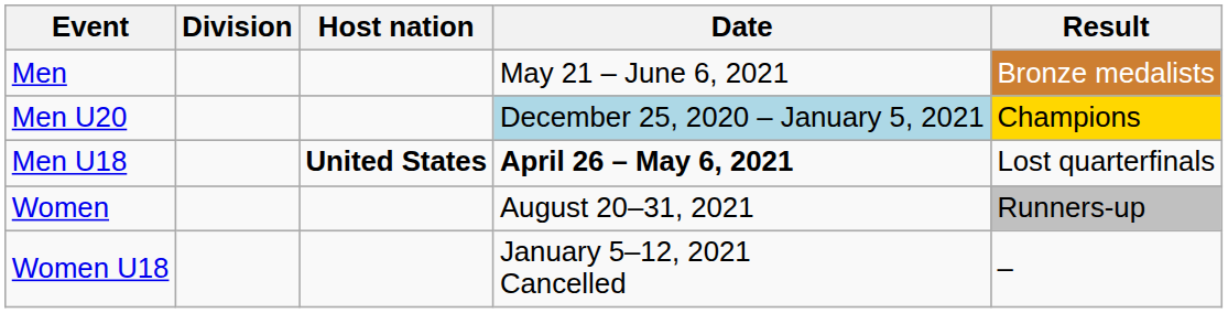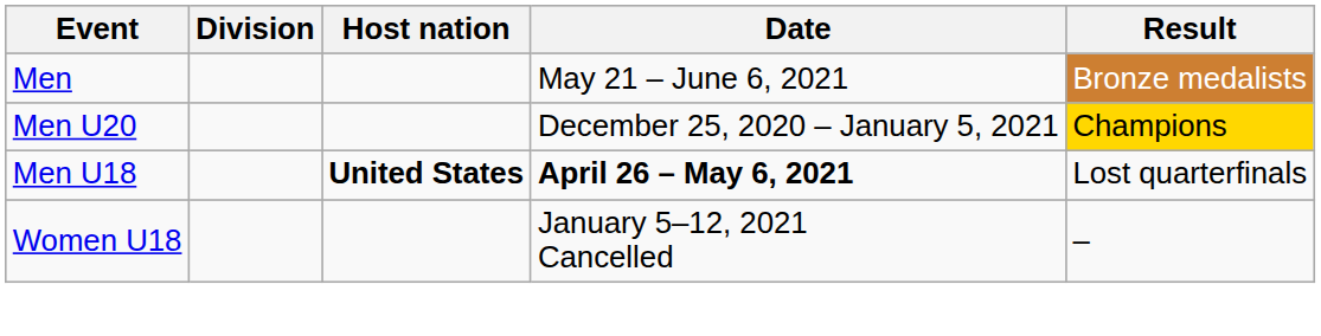Men U20 | Date: lightblue background -> no background
- row: Women | August 20–31, 2021 | Runners-up
